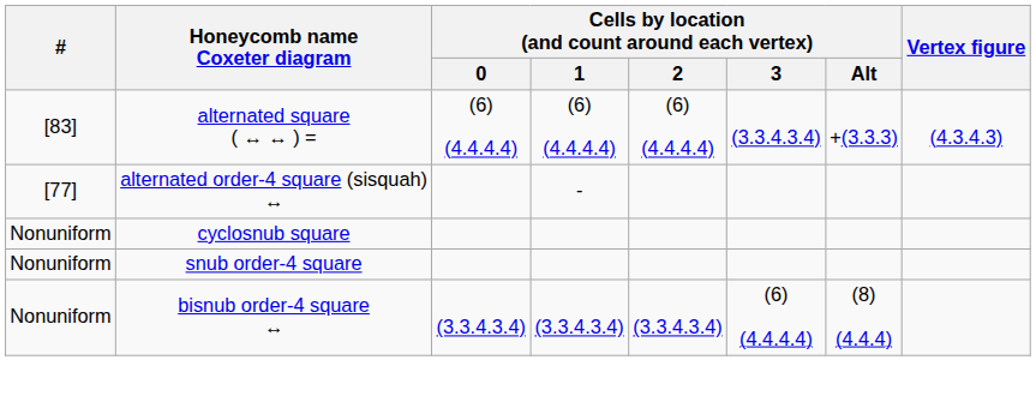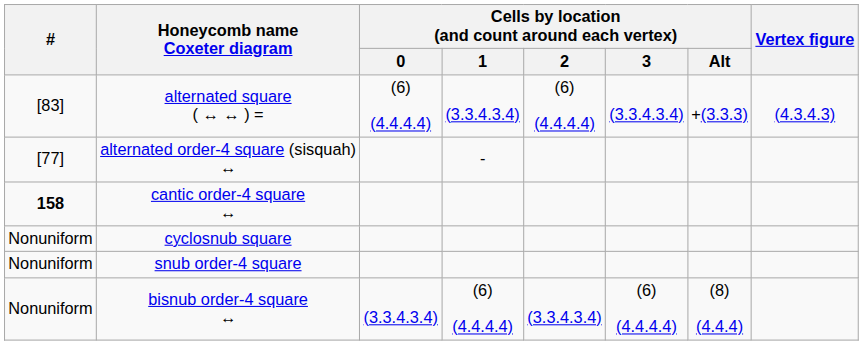alternated square ( ↔ ↔ ) = | Cells by location (and count around each vertex) / 1: (6) (4.4.4.4) -> (3.3.4.3.4)
+ row: 158 | cantic order-4 square ↔
bisnub order-4 square ↔ | Cells by location (and count around each vertex) / 1: (3.3.4.3.4) -> (6) (4.4.4.4)
